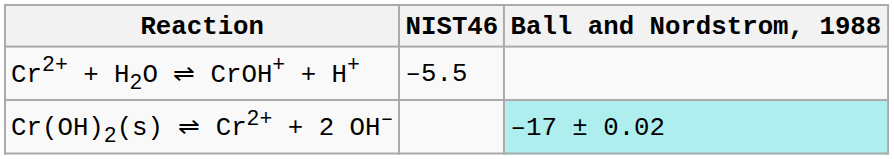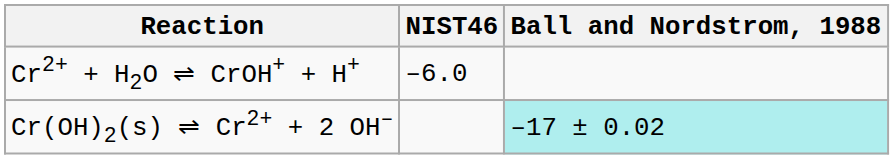Cr2+ + H2O ⇌ CrOH+ + H+ | NIST46: –5.5 -> –6.0
